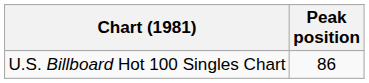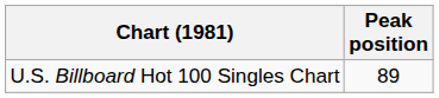U.S. Billboard Hot 100 Singles Chart | Peak position: 86 -> 89
